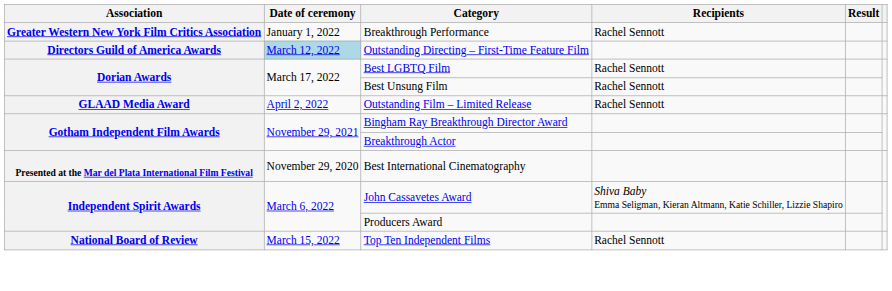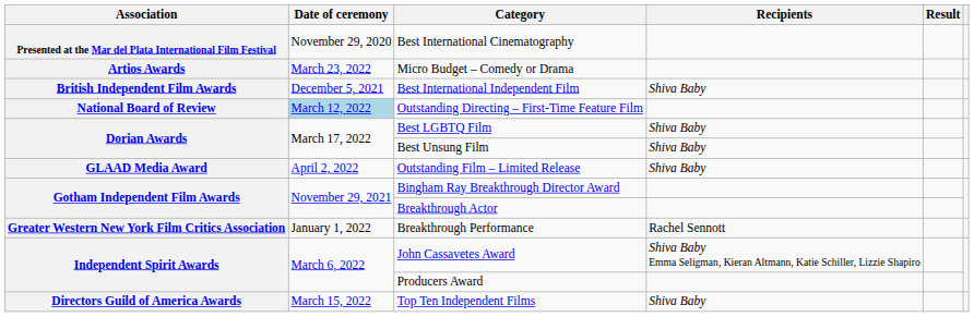rows swapped: Best International Cinematography <-> Breakthrough Performance
+ row: Artios Awards | March 23, 2022 | Micro Budget – Comedy or Drama
+ row: British Independent Film Awards | December 5, 2021 | Best International Independent Film | Shiva Baby
Outstanding Directing – First-Time Feature Film | Association: Directors Guild of America Awards -> National Board of Review
Best LGBTQ Film | Recipients: Rachel Sennott -> Shiva Baby
Best Unsung Film | Recipients: Rachel Sennott -> Shiva Baby
Outstanding Film – Limited Release | Recipients: Rachel Sennott -> Shiva Baby
Top Ten Independent Films | Association: National Board of Review -> Directors Guild of America Awards
Top Ten Independent Films | Recipients: Rachel Sennott -> Shiva Baby
